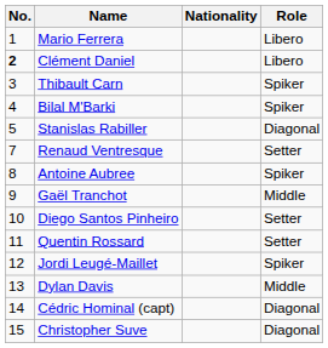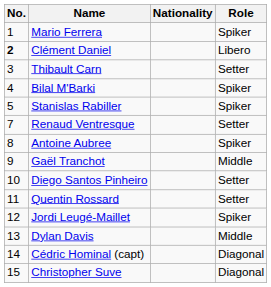Mario Ferrera | Role: Libero -> Spiker
Thibault Carn | Role: Spiker -> Setter
Stanislas Rabiller | Role: Diagonal -> Spiker
